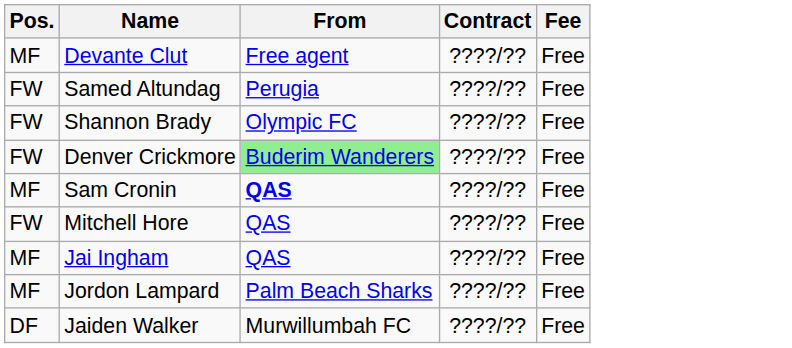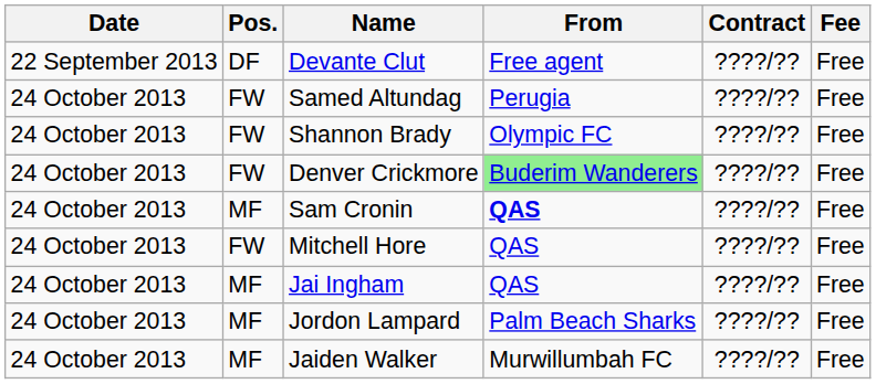+ column: Date | 22 September 2013 | 24 October 2013 | 24 October 2013 | 24 October 2013 | 24 October 2013 | 24 October 2013 | 24 October 2013 | 24 October 2013 | 24 October 2013
Devante Clut | Pos.: MF -> DF
Jaiden Walker | Pos.: DF -> MF
